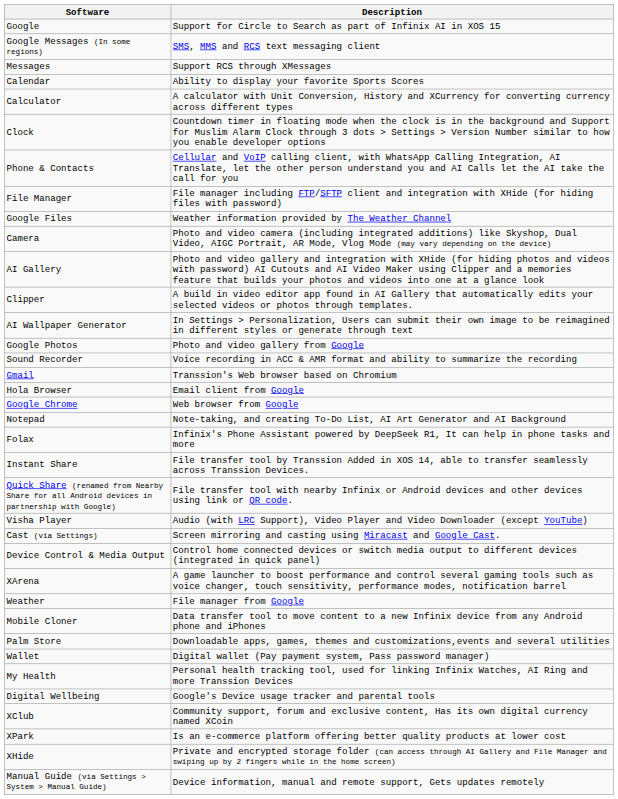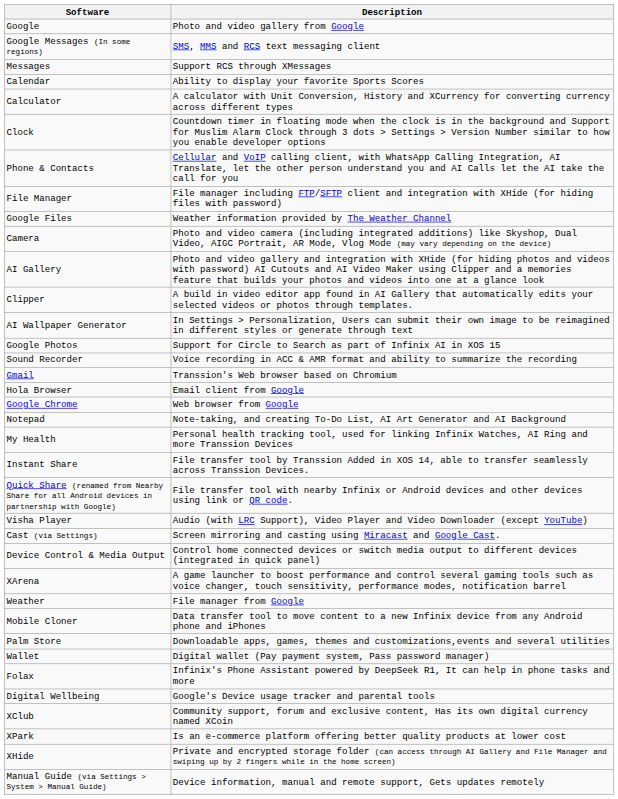Google | Description: Support for Circle to Search as part of Infinix AI in XOS 15 -> Photo and video gallery from Google
Google Photos | Description: Photo and video gallery from Google -> Support for Circle to Search as part of Infinix AI in XOS 15
rows swapped: Folax <-> My Health
